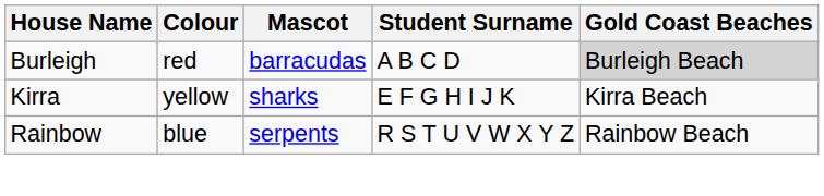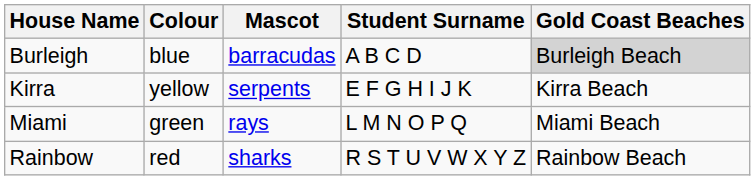Burleigh | Colour: red -> blue
Kirra | Mascot: sharks -> serpents
+ row: Miami | green | rays | L M N O P Q | Miami Beach
Rainbow | Colour: blue -> red
Rainbow | Mascot: serpents -> sharks
